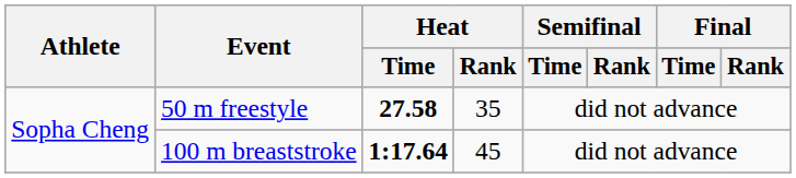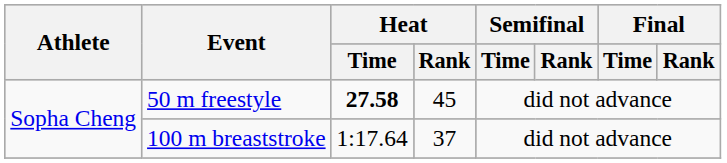50 m freestyle | Heat / Rank: 35 -> 45
100 m breaststroke | Heat / Time: bold -> normal
100 m breaststroke | Heat / Rank: 45 -> 37
